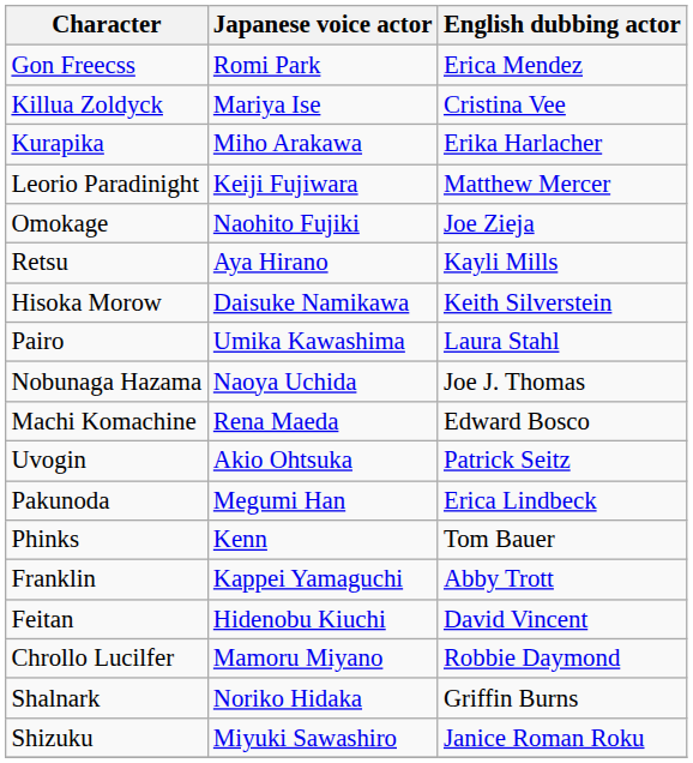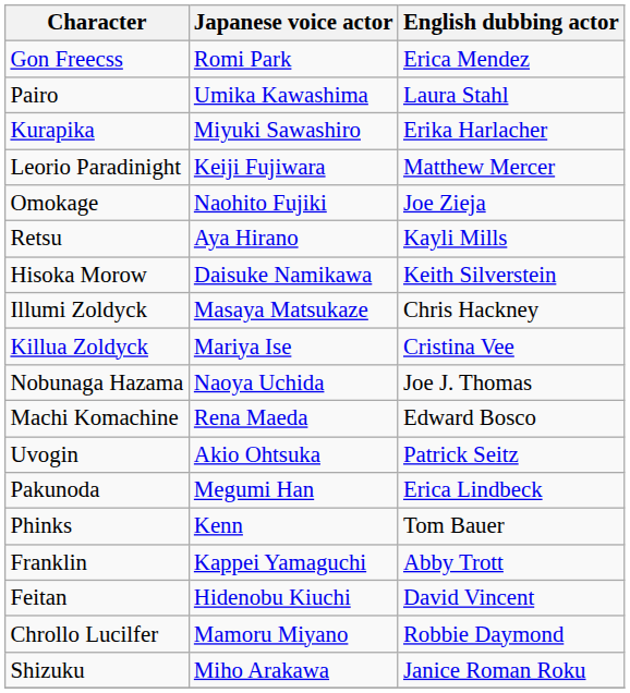rows swapped: Killua Zoldyck <-> Pairo
Kurapika | Japanese voice actor: Miho Arakawa -> Miyuki Sawashiro
+ row: Illumi Zoldyck | Masaya Matsukaze | Chris Hackney
- row: Shalnark | Noriko Hidaka | Griffin Burns
Shizuku | Japanese voice actor: Miyuki Sawashiro -> Miho Arakawa
